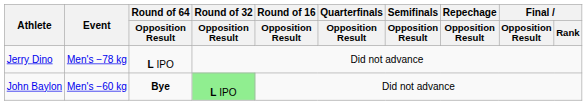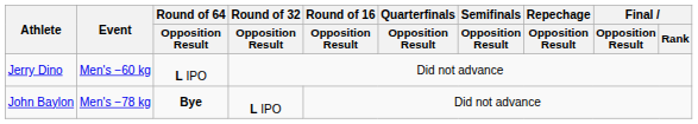Jerry Dino | Event: Men's −78 kg -> Men's −60 kg
John Baylon | Event: Men's −60 kg -> Men's −78 kg
John Baylon | Round of 32 / Opposition Result: lightgreen background -> no background
